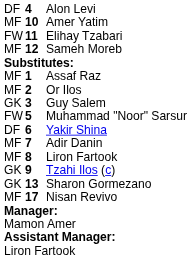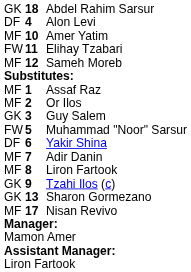+ row: GK | 18 | Abdel Rahim Sarsur
